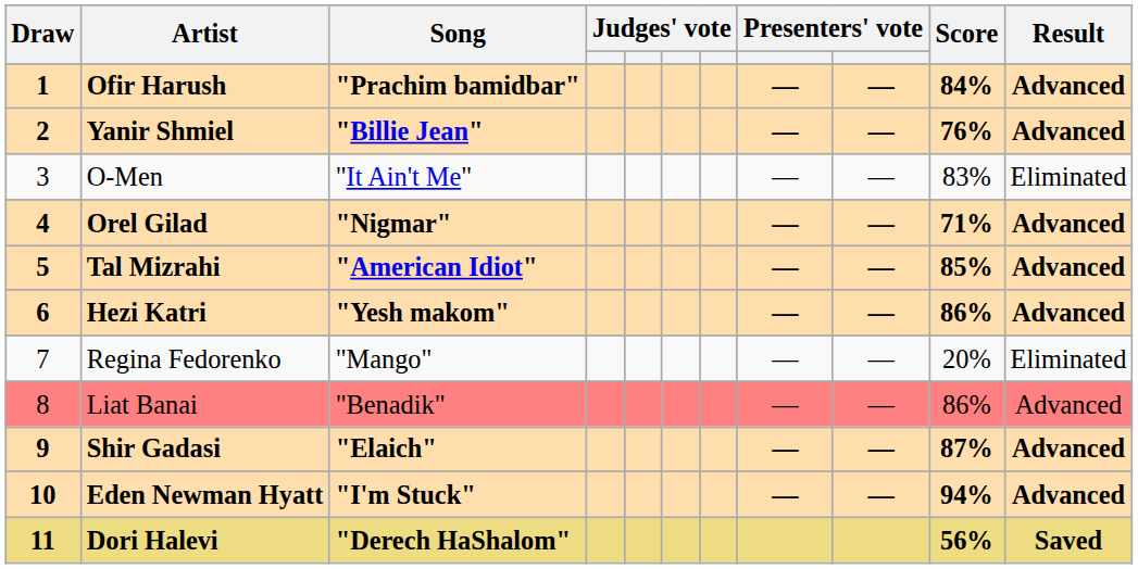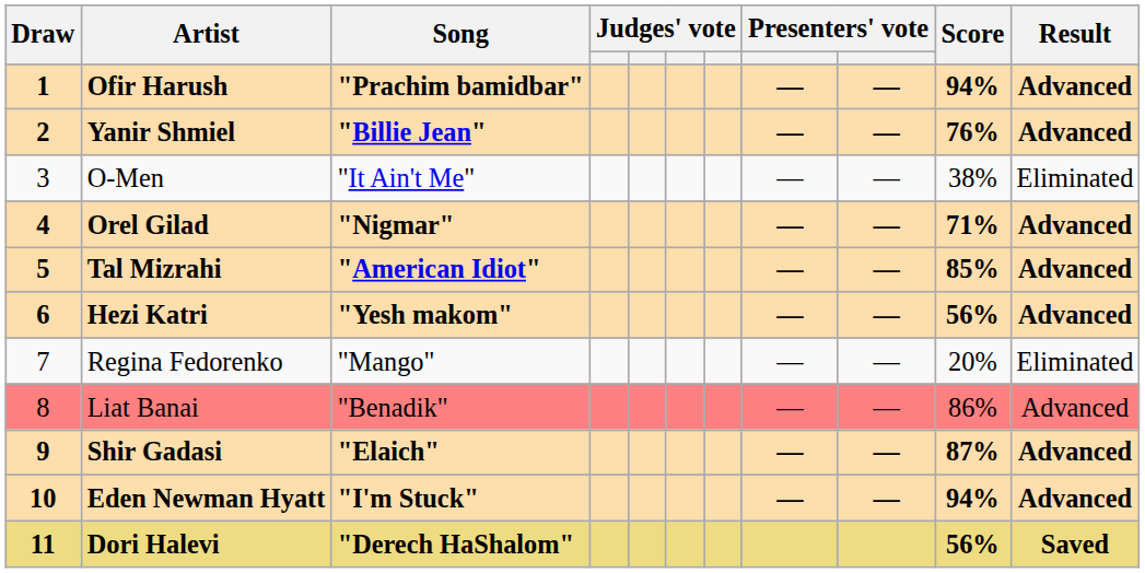Ofir Harush | Score: 84% -> 94%
O-Men | Score: 83% -> 38%
Hezi Katri | Score: 86% -> 56%
